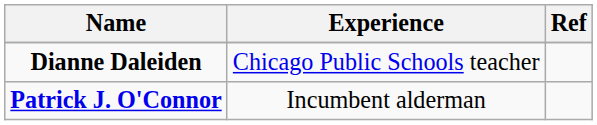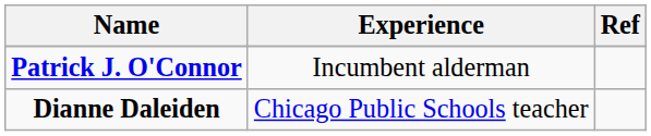rows swapped: Dianne Daleiden <-> Patrick J. O'Connor
